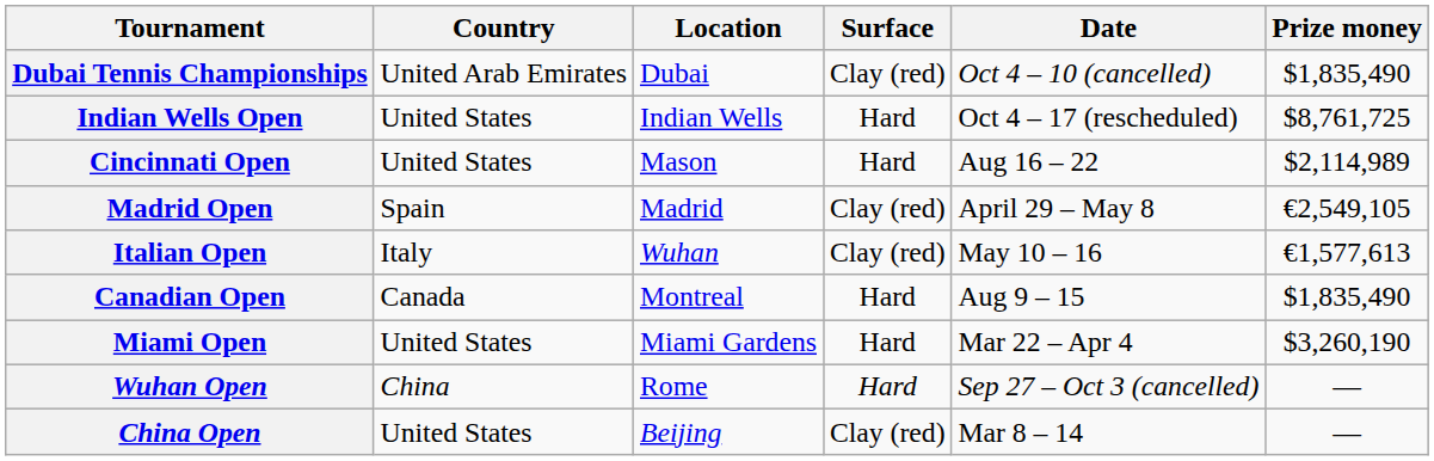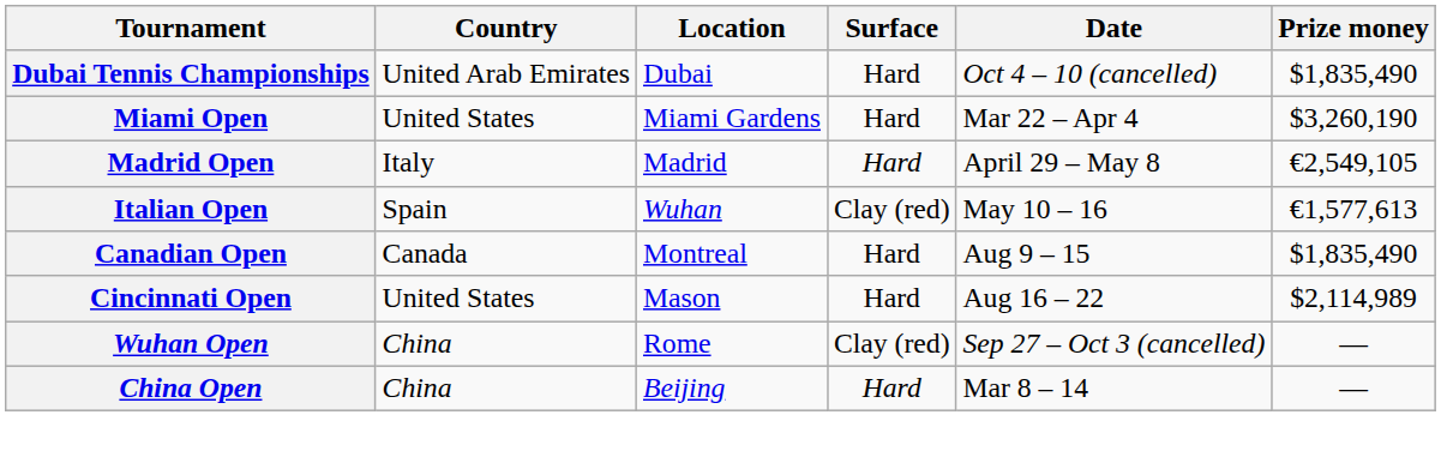Dubai Tennis Championships | Surface: Clay (red) -> Hard
- row: Indian Wells Open | United States | Indian Wells | Hard | Oct 4 – 17 (rescheduled) | $8,761,725
rows swapped: Miami Open <-> Cincinnati Open
Madrid Open | Country: Spain -> Italy
Madrid Open | Surface: Clay (red) -> Hard
Italian Open | Country: Italy -> Spain
Wuhan Open | Surface: Hard -> Clay (red)
China Open | Country: United States -> China
China Open | Surface: Clay (red) -> Hard
